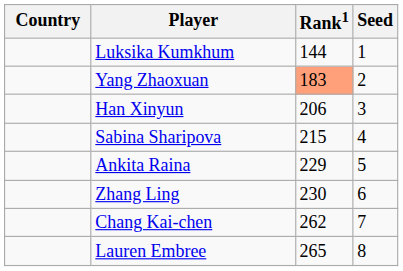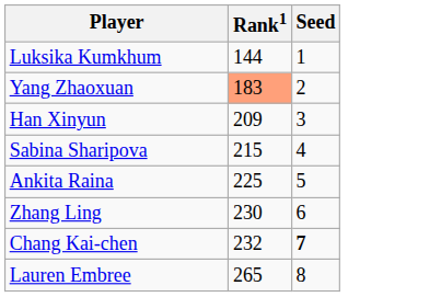- column: Country
Han Xinyun | Rank1: 206 -> 209
Ankita Raina | Rank1: 229 -> 225
Chang Kai-chen | Rank1: 262 -> 232
Chang Kai-chen | Seed: normal -> bold
